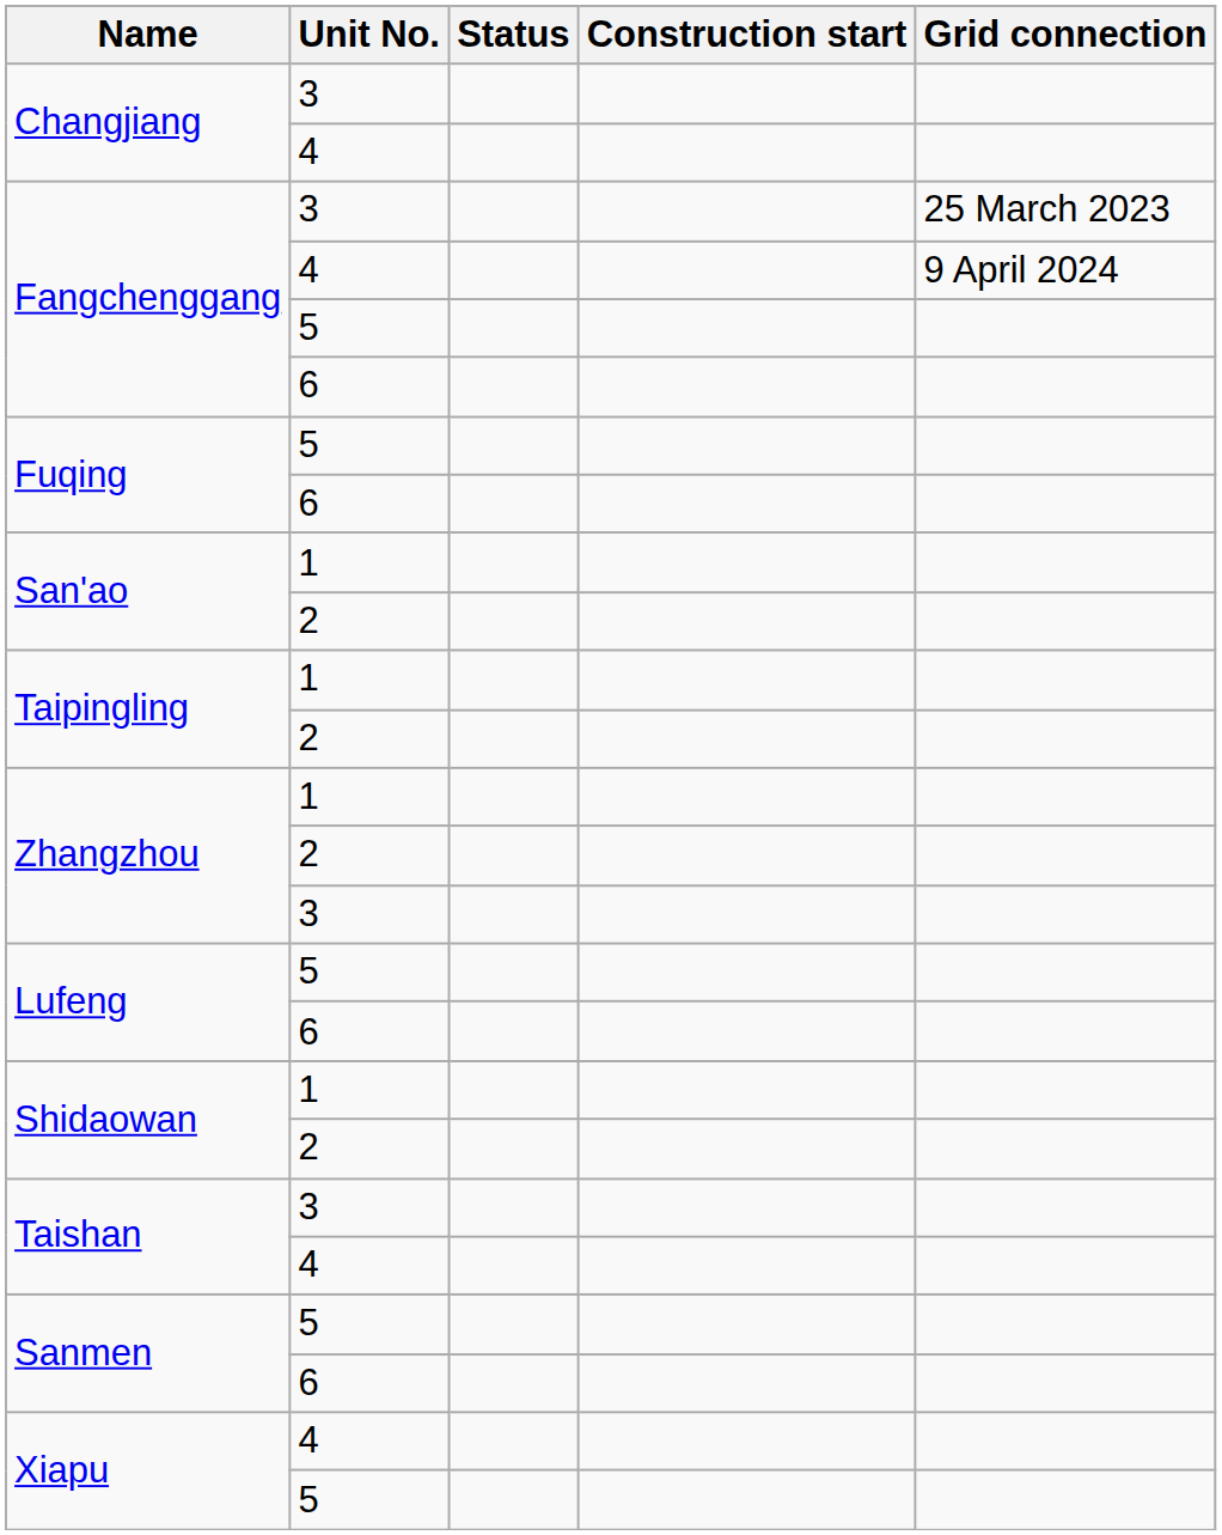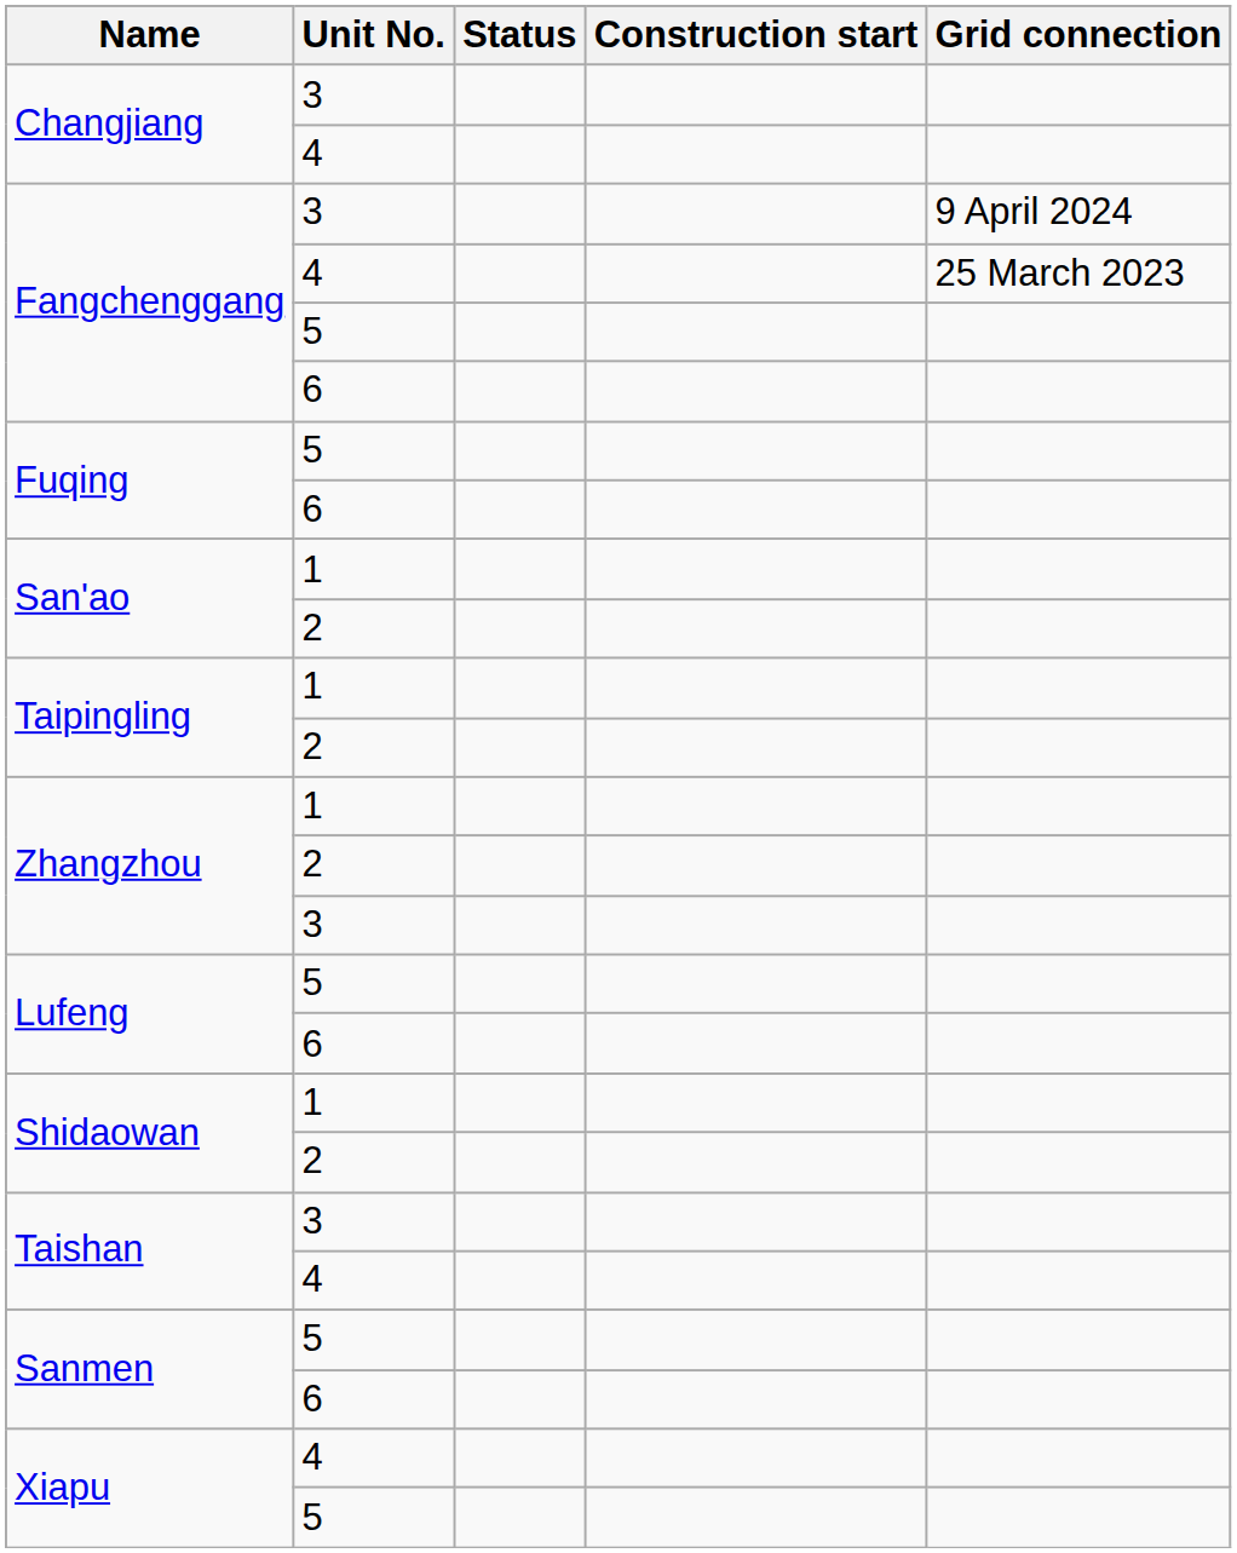Fangchenggang / 3 | Grid connection: 25 March 2023 -> 9 April 2024
Fangchenggang / 4 | Grid connection: 9 April 2024 -> 25 March 2023
